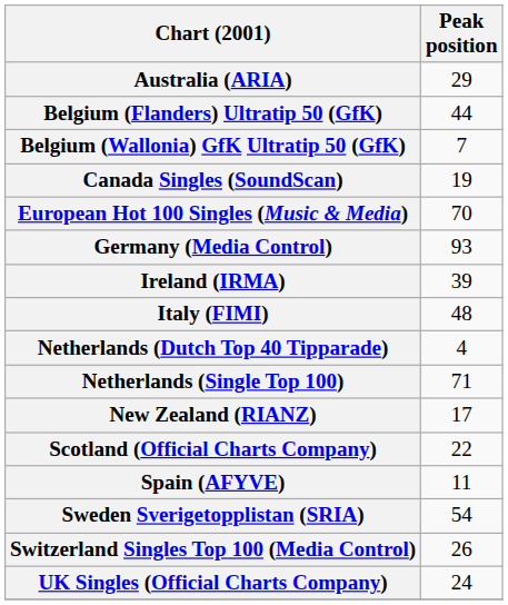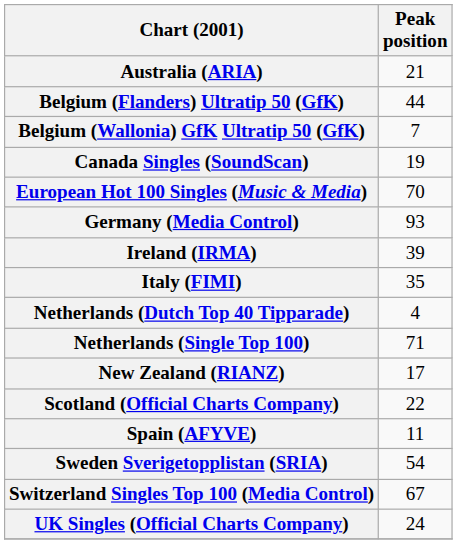Australia (ARIA) | Peak position: 29 -> 21
Italy (FIMI) | Peak position: 48 -> 35
Switzerland Singles Top 100 (Media Control) | Peak position: 26 -> 67
